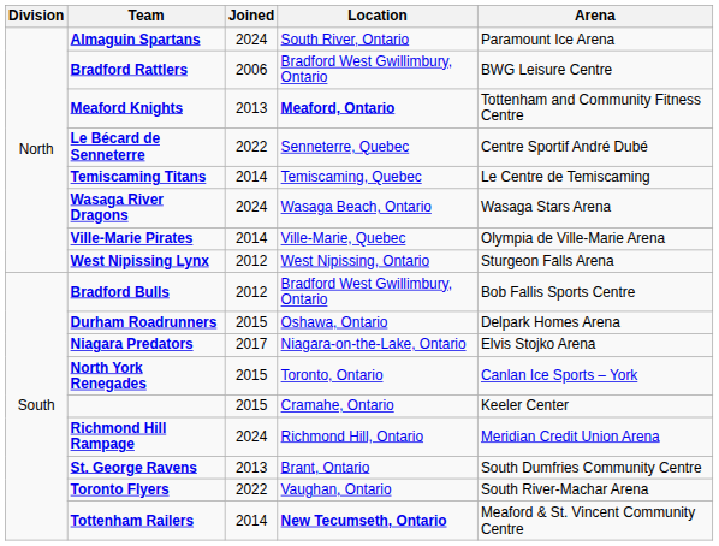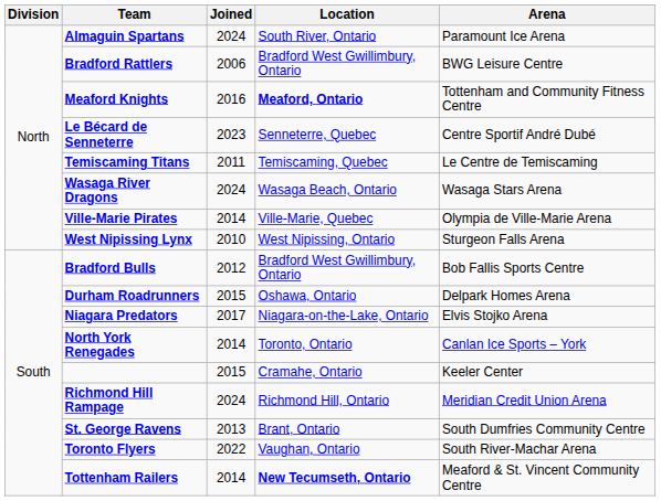Meaford Knights | Joined: 2013 -> 2016
Le Bécard de Senneterre | Joined: 2022 -> 2023
Temiscaming Titans | Joined: 2014 -> 2011
West Nipissing Lynx | Joined: 2012 -> 2010
North York Renegades | Joined: 2015 -> 2014
